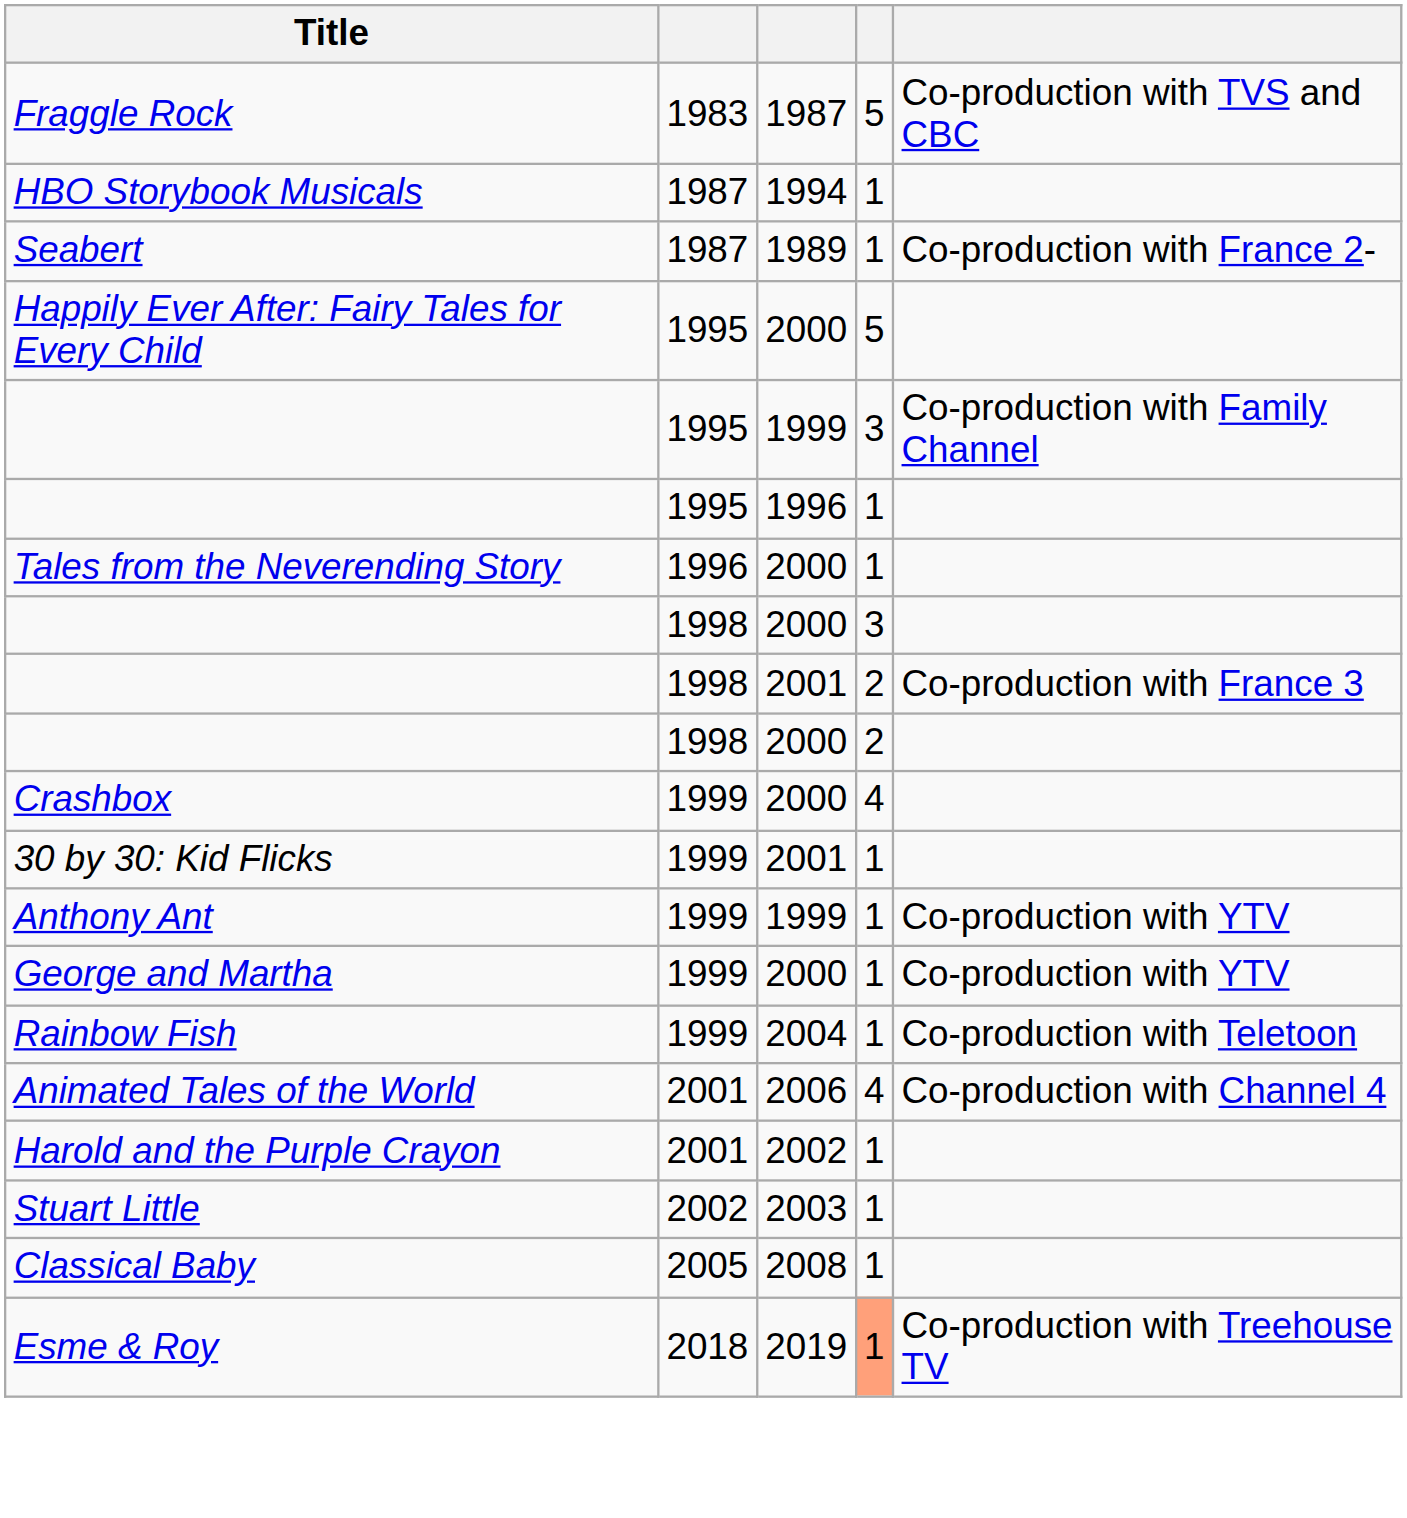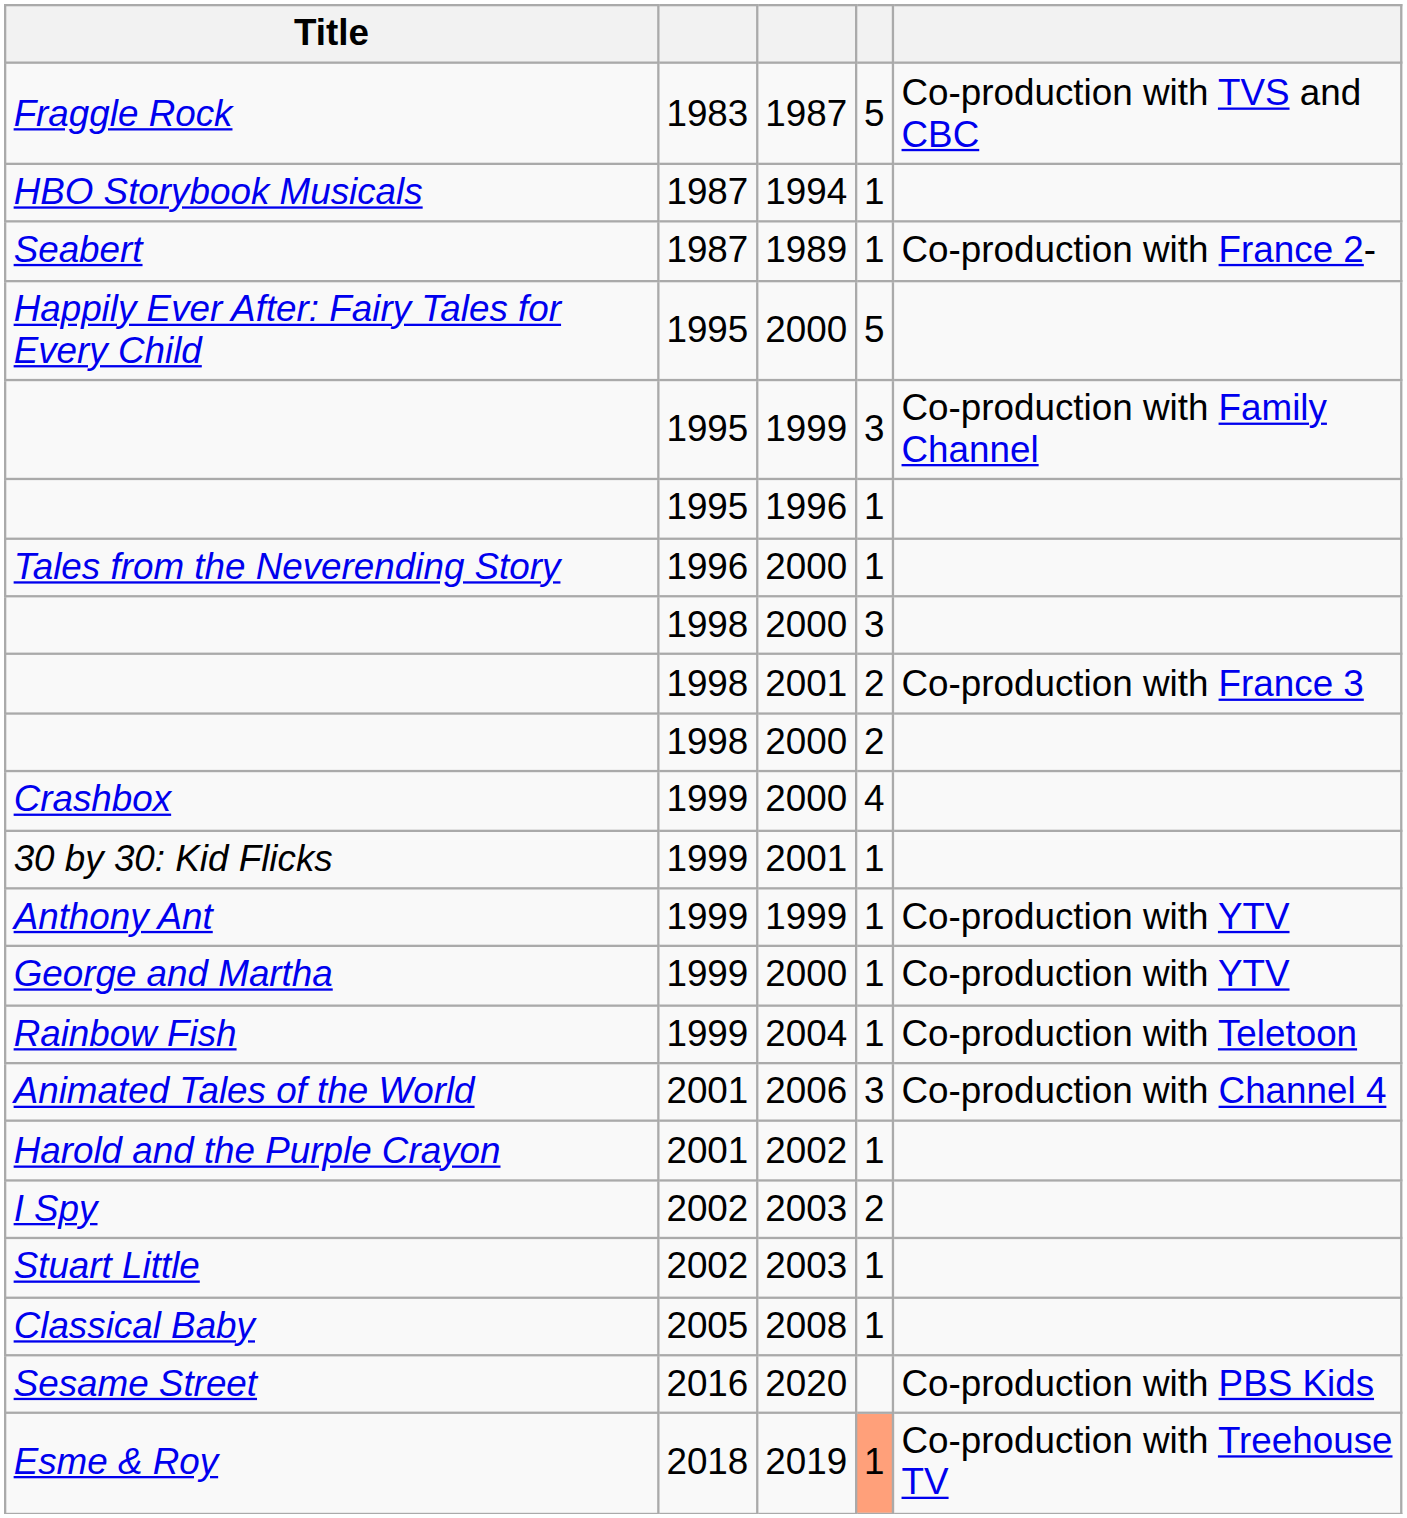Animated Tales of the World | column 4: 4 -> 3
+ row: I Spy | 2002 | 2003 | 2
+ row: Sesame Street | 2016 | 2020 | Co-production with PBS Kids
